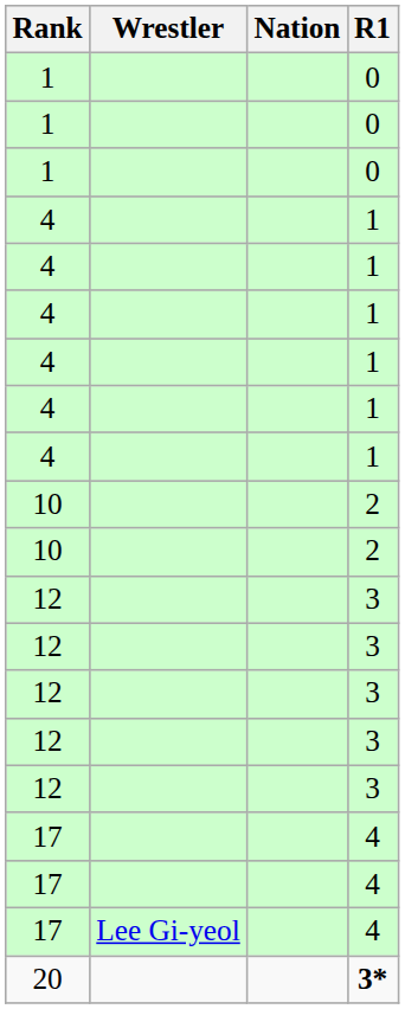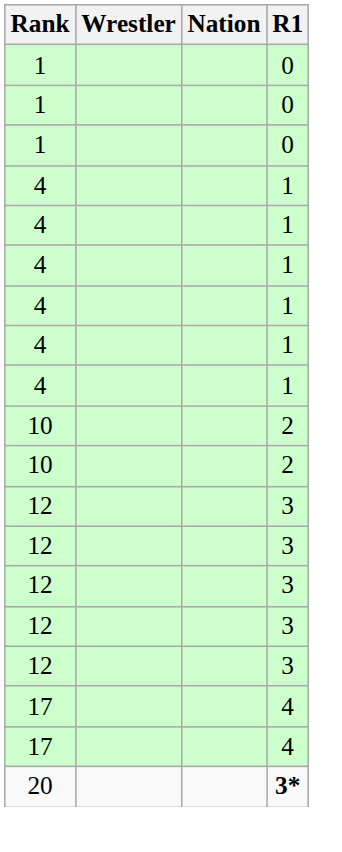- row: 17 | Lee Gi-yeol | 4
